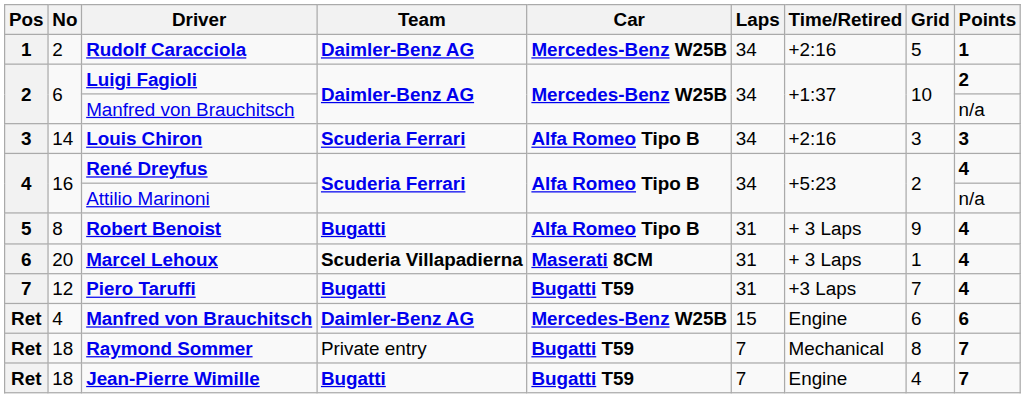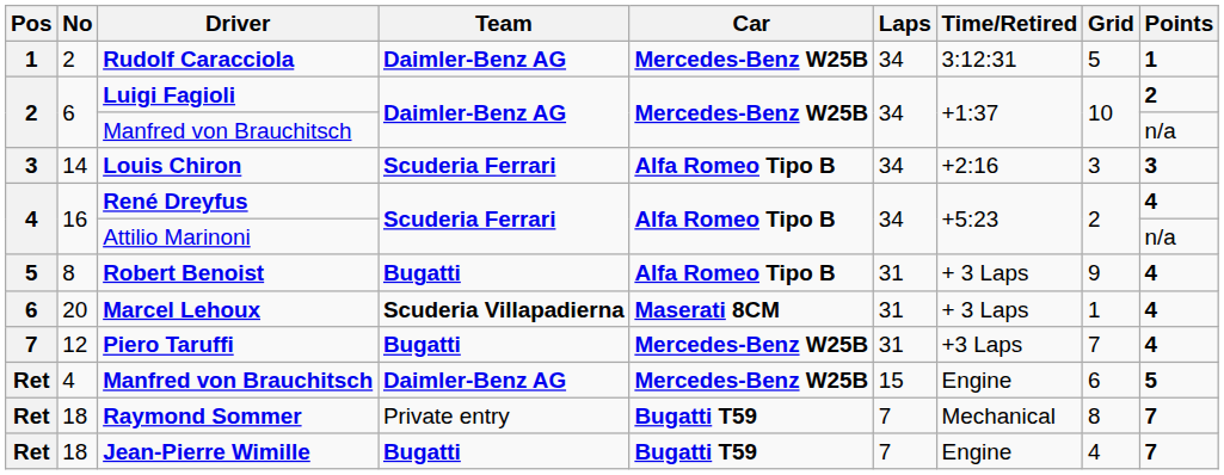Rudolf Caracciola | Time/Retired: +2:16 -> 3:12:31
Piero Taruffi | Car: Bugatti T59 -> Mercedes-Benz W25B
4 / Manfred von Brauchitsch | Points: 6 -> 5
